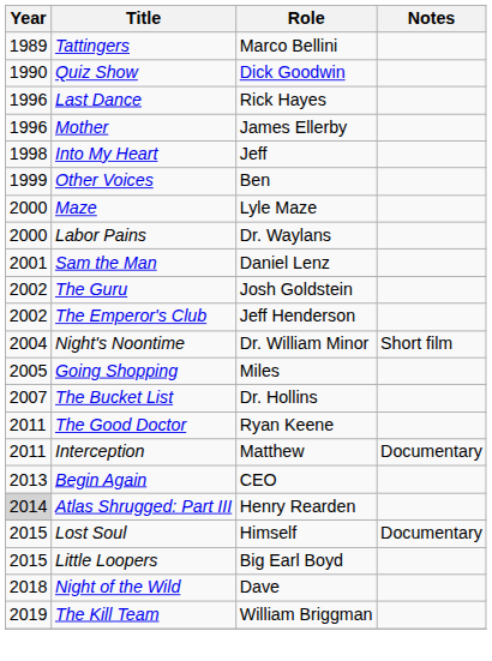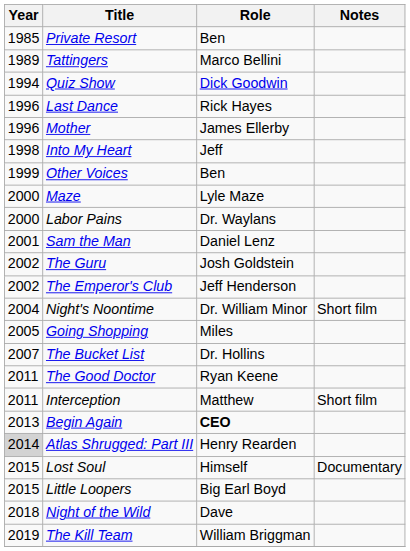+ row: 1985 | Private Resort | Ben
Quiz Show | Year: 1990 -> 1994
Interception | Notes: Documentary -> Short film
Begin Again | Role: normal -> bold
